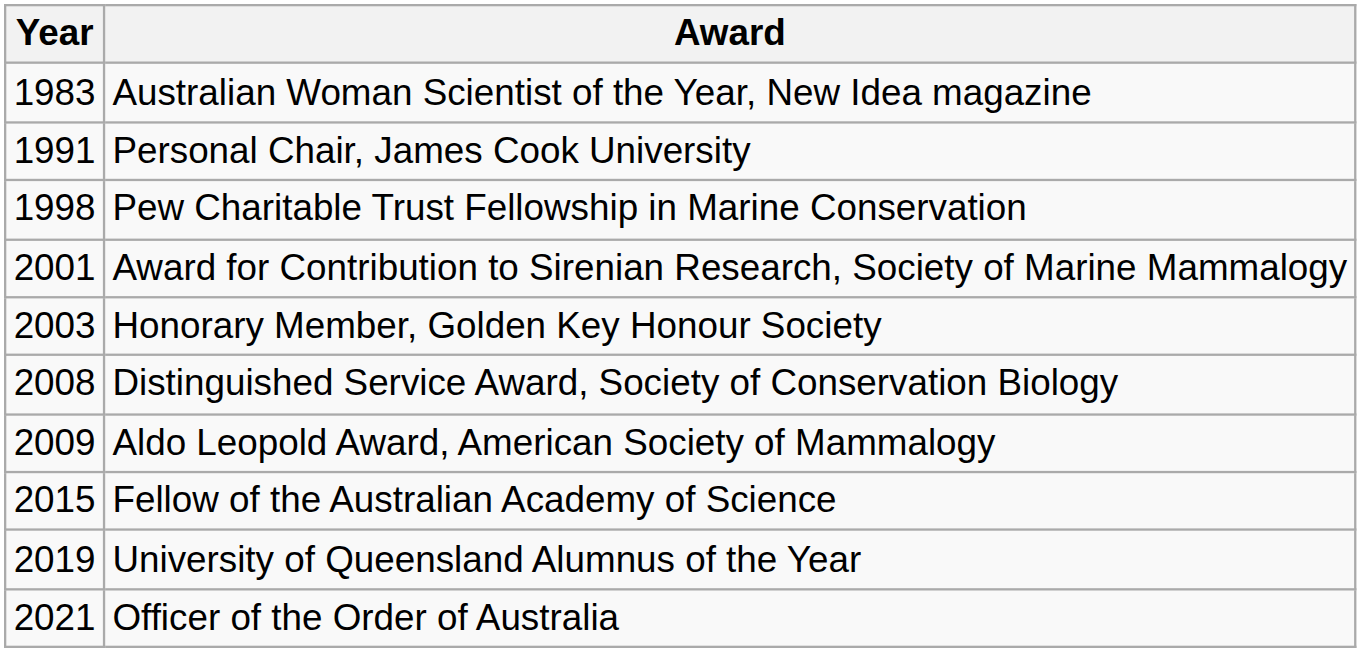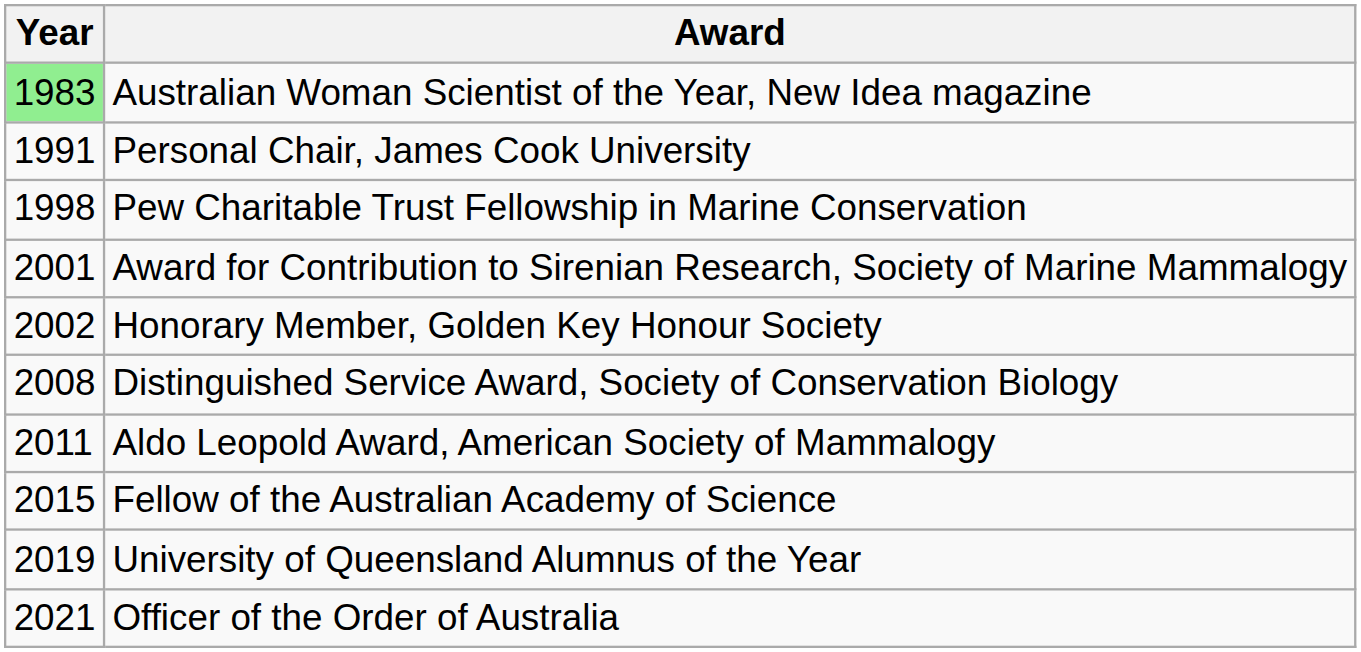Australian Woman Scientist of the Year, New Idea magazine | Year: no background -> lightgreen background
Honorary Member, Golden Key Honour Society | Year: 2003 -> 2002
Aldo Leopold Award, American Society of Mammalogy | Year: 2009 -> 2011
